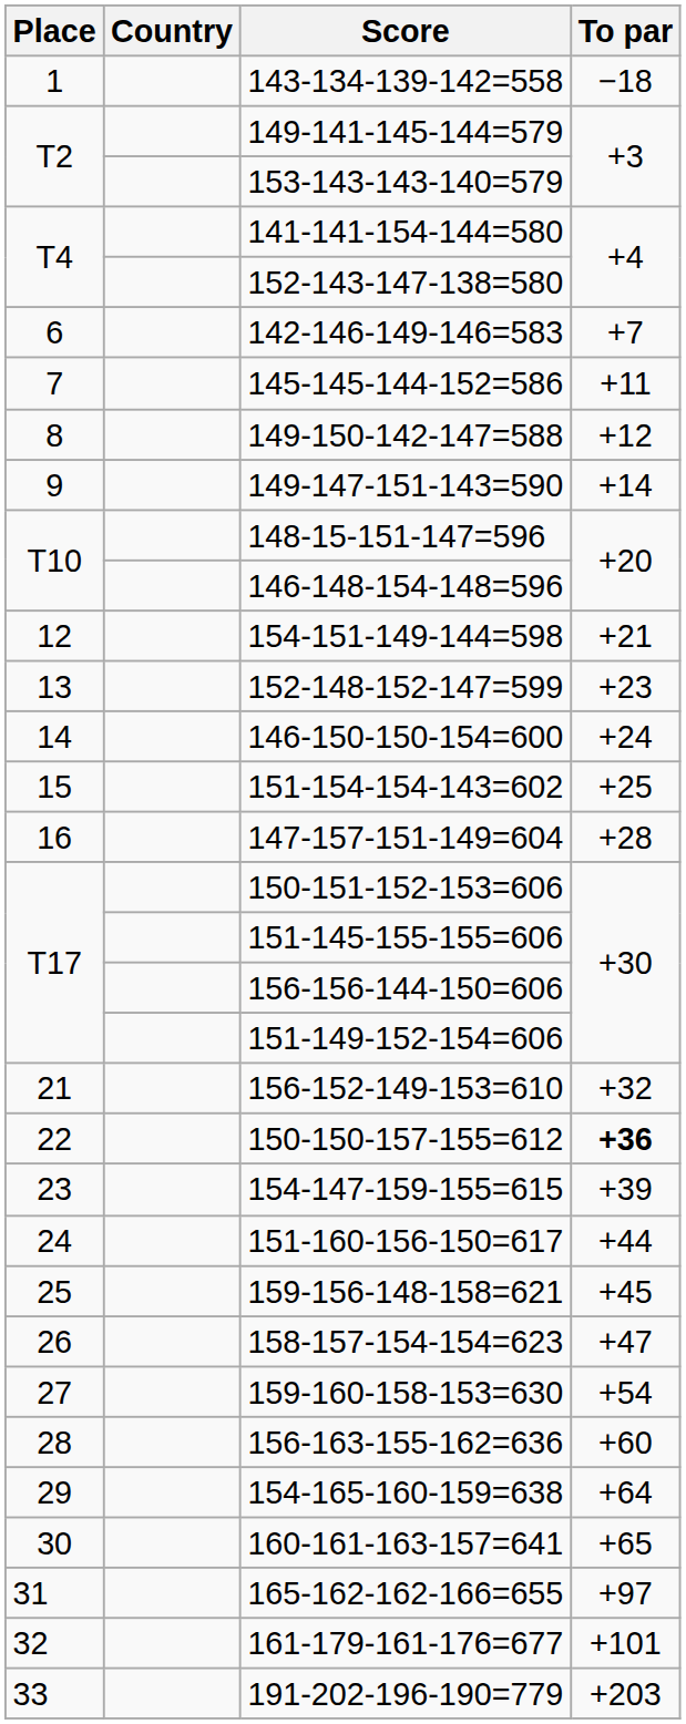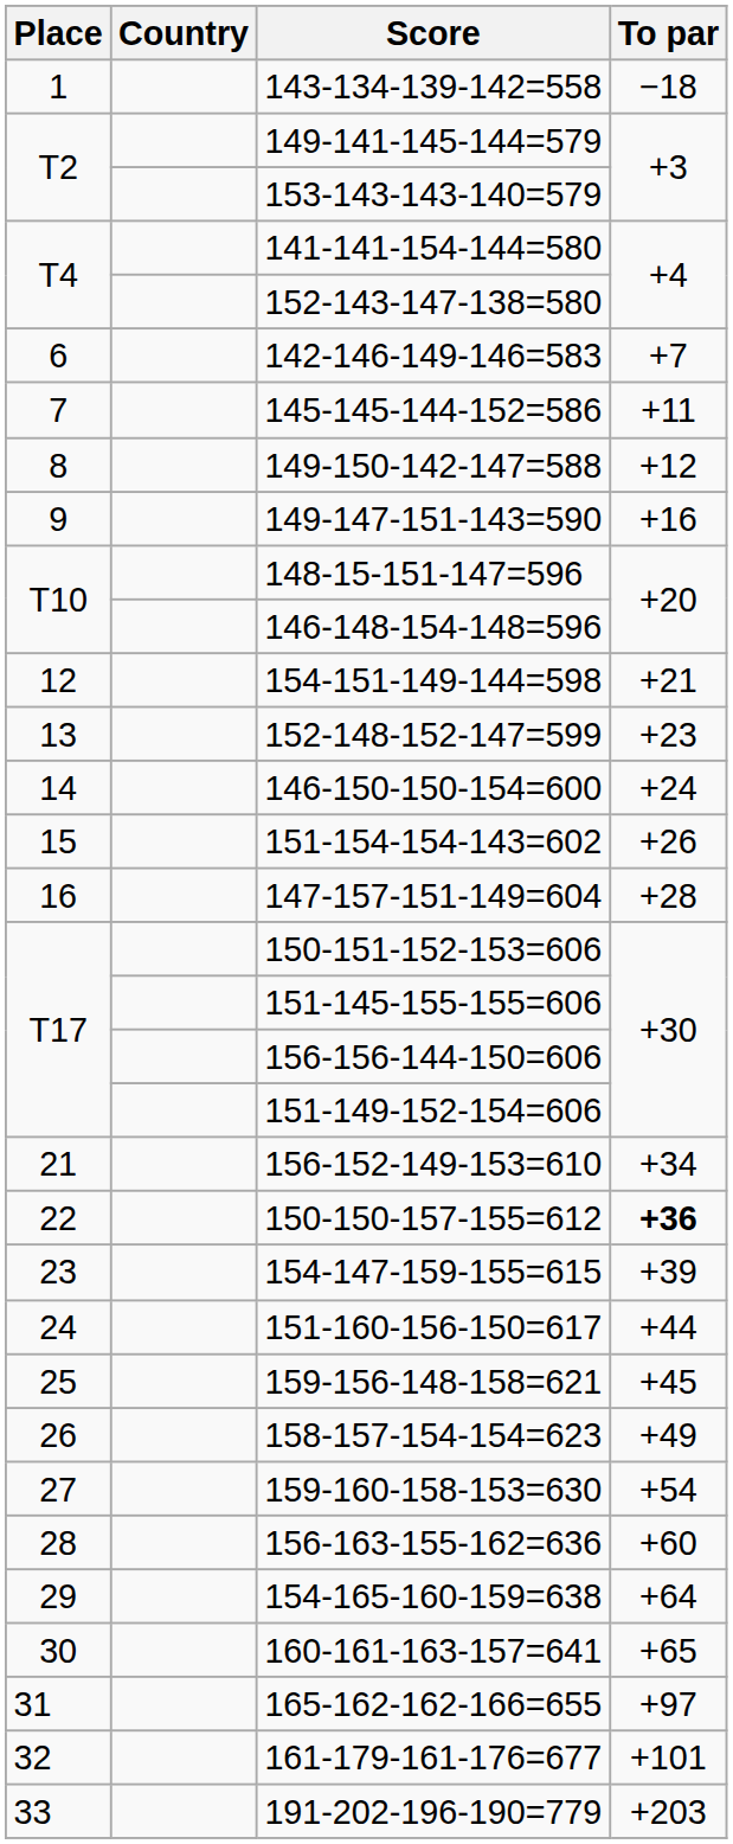149-147-151-143=590 | To par: +14 -> +16
151-154-154-143=602 | To par: +25 -> +26
156-152-149-153=610 | To par: +32 -> +34
158-157-154-154=623 | To par: +47 -> +49
